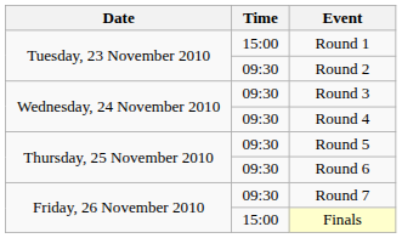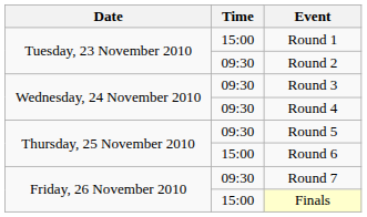Round 6 | Time: 09:30 -> 15:00
